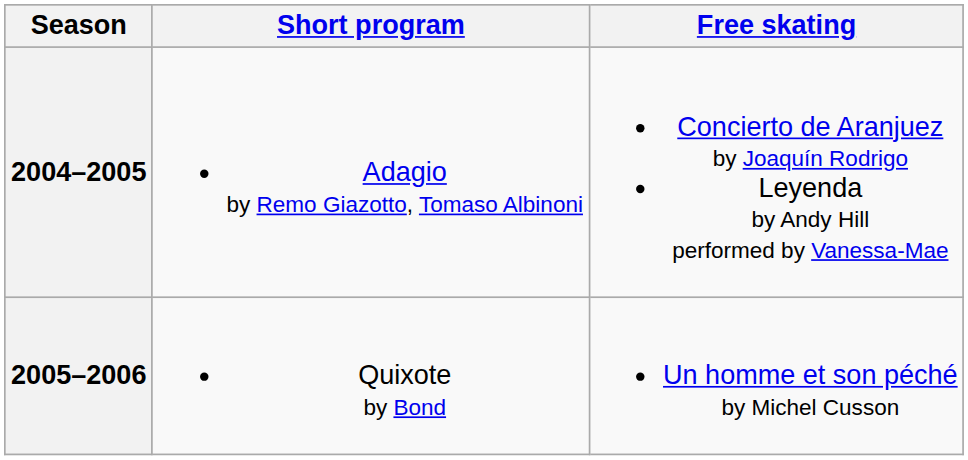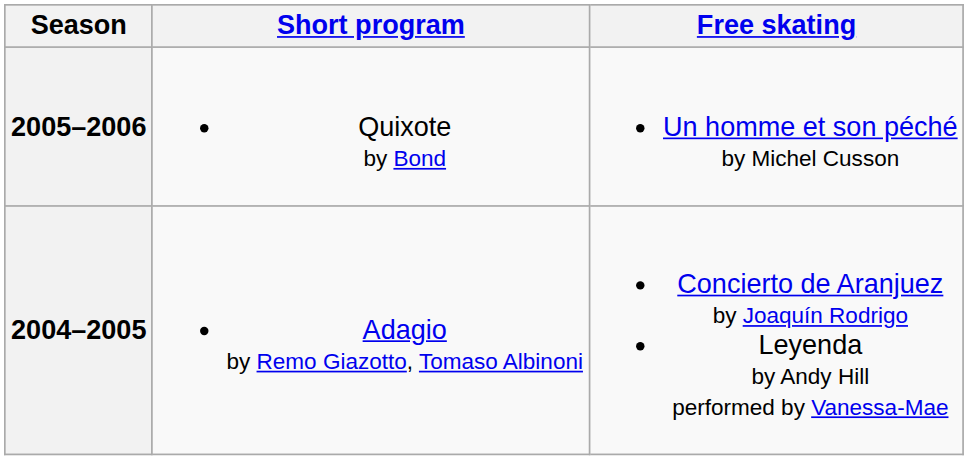rows swapped: 2005–2006 <-> 2004–2005
